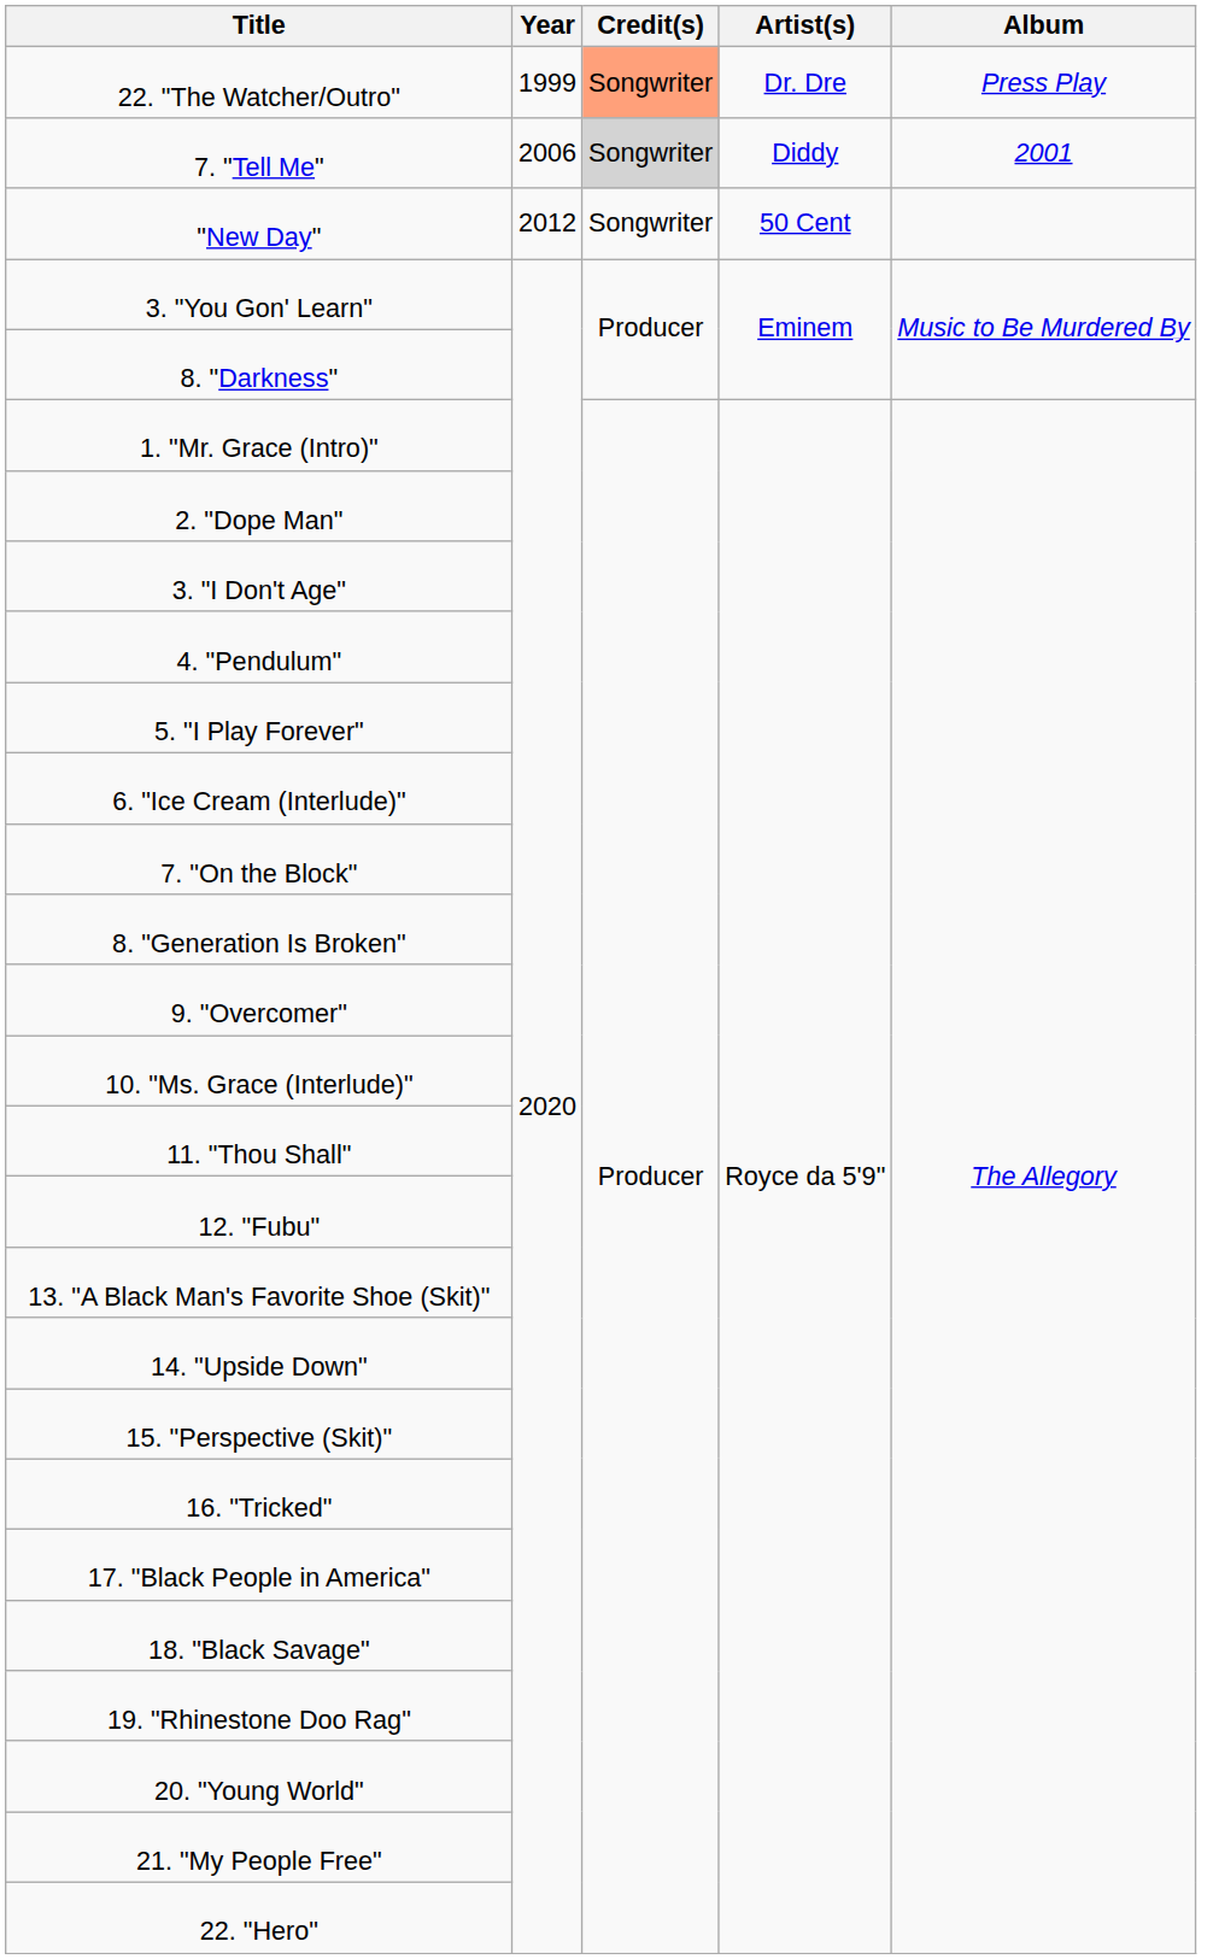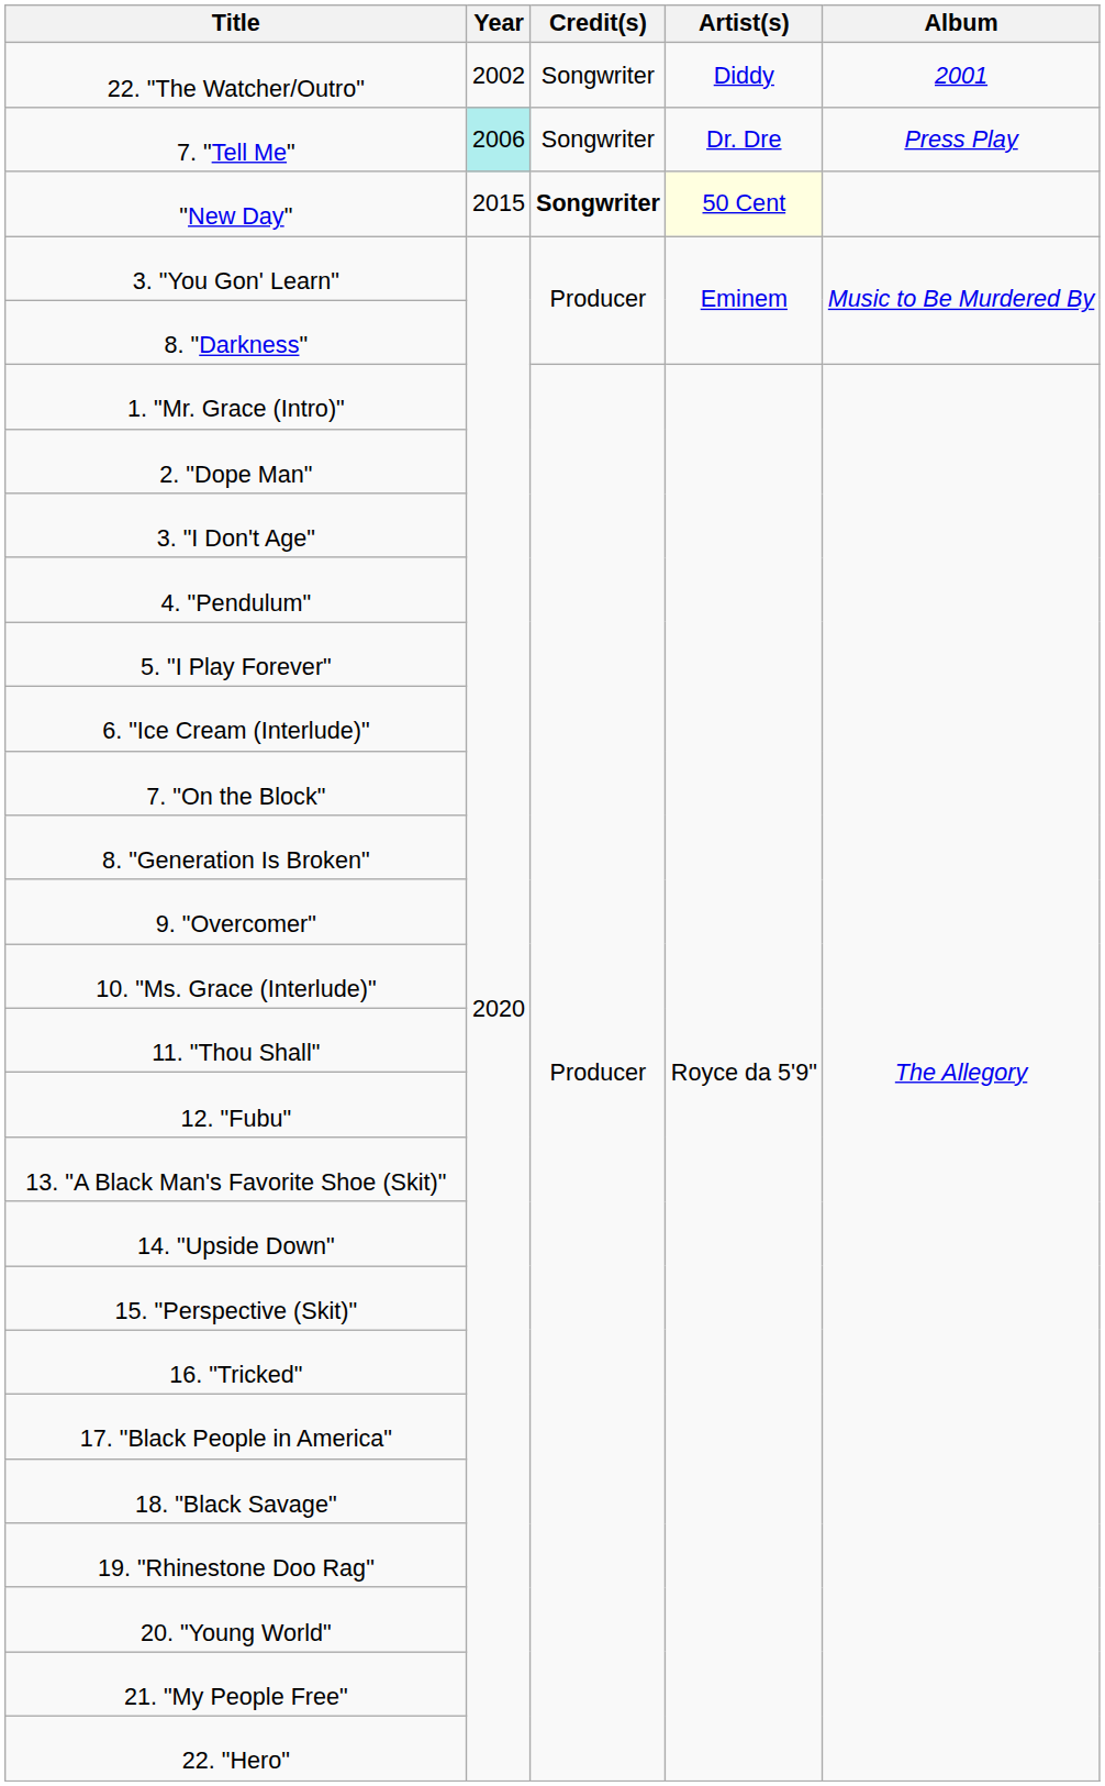22. "The Watcher/Outro" | Year: 1999 -> 2002
22. "The Watcher/Outro" | Credit(s): lightsalmon background -> no background
22. "The Watcher/Outro" | Artist(s): Dr. Dre -> Diddy
22. "The Watcher/Outro" | Album: Press Play -> 2001
7. "Tell Me" | Year: no background -> paleturquoise background
7. "Tell Me" | Credit(s): lightgrey background -> no background
7. "Tell Me" | Artist(s): Diddy -> Dr. Dre
7. "Tell Me" | Album: 2001 -> Press Play
"New Day" | Year: 2012 -> 2015
"New Day" | Credit(s): normal -> bold
"New Day" | Artist(s): no background -> lightyellow background
